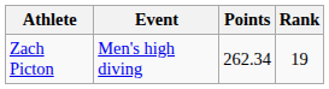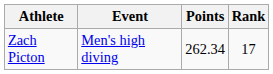Zach Picton | Rank: 19 -> 17
